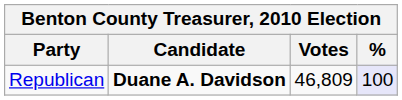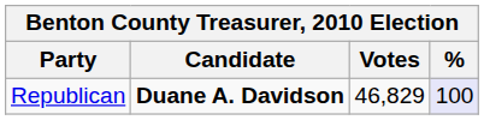Republican | Votes: 46,809 -> 46,829
